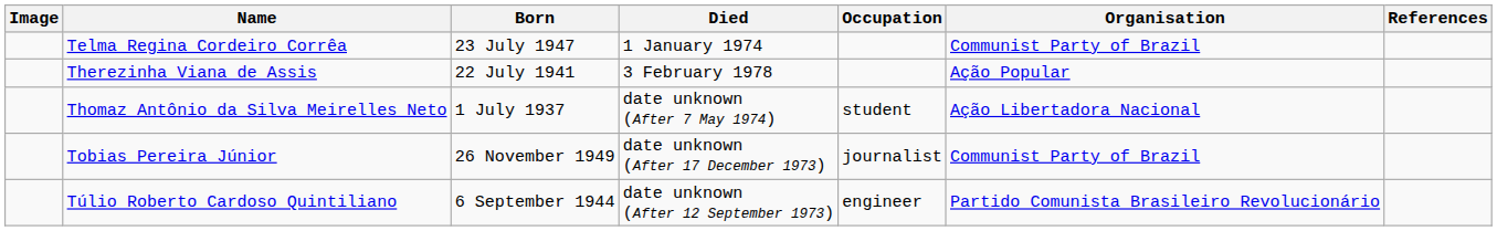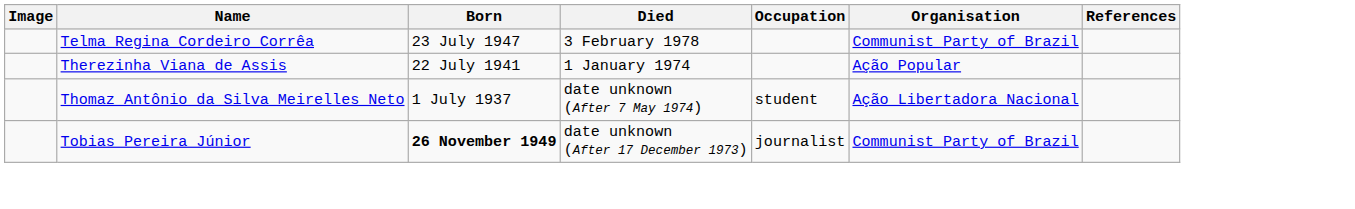Telma Regina Cordeiro Corrêa | Died: 1 January 1974 -> 3 February 1978
Therezinha Viana de Assis | Died: 3 February 1978 -> 1 January 1974
Tobias Pereira Júnior | Born: normal -> bold
- row: Túlio Roberto Cardoso Quintiliano | 6 September 1944 | date unknown (After 12 September 1973) | engineer | Partido Comunista Brasileiro Revolucionário
